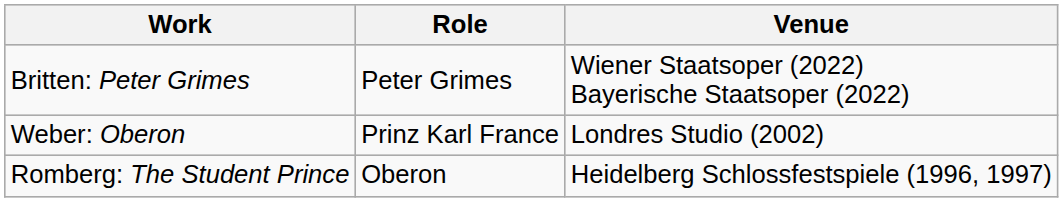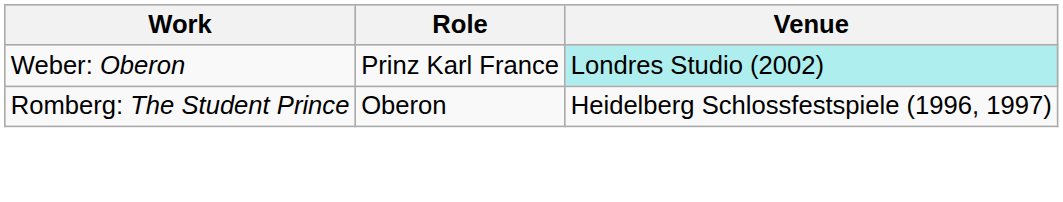- row: Britten: Peter Grimes | Peter Grimes | Wiener Staatsoper (2022) Bayerische Staatsoper (2022)
Weber: Oberon | Venue: no background -> paleturquoise background
